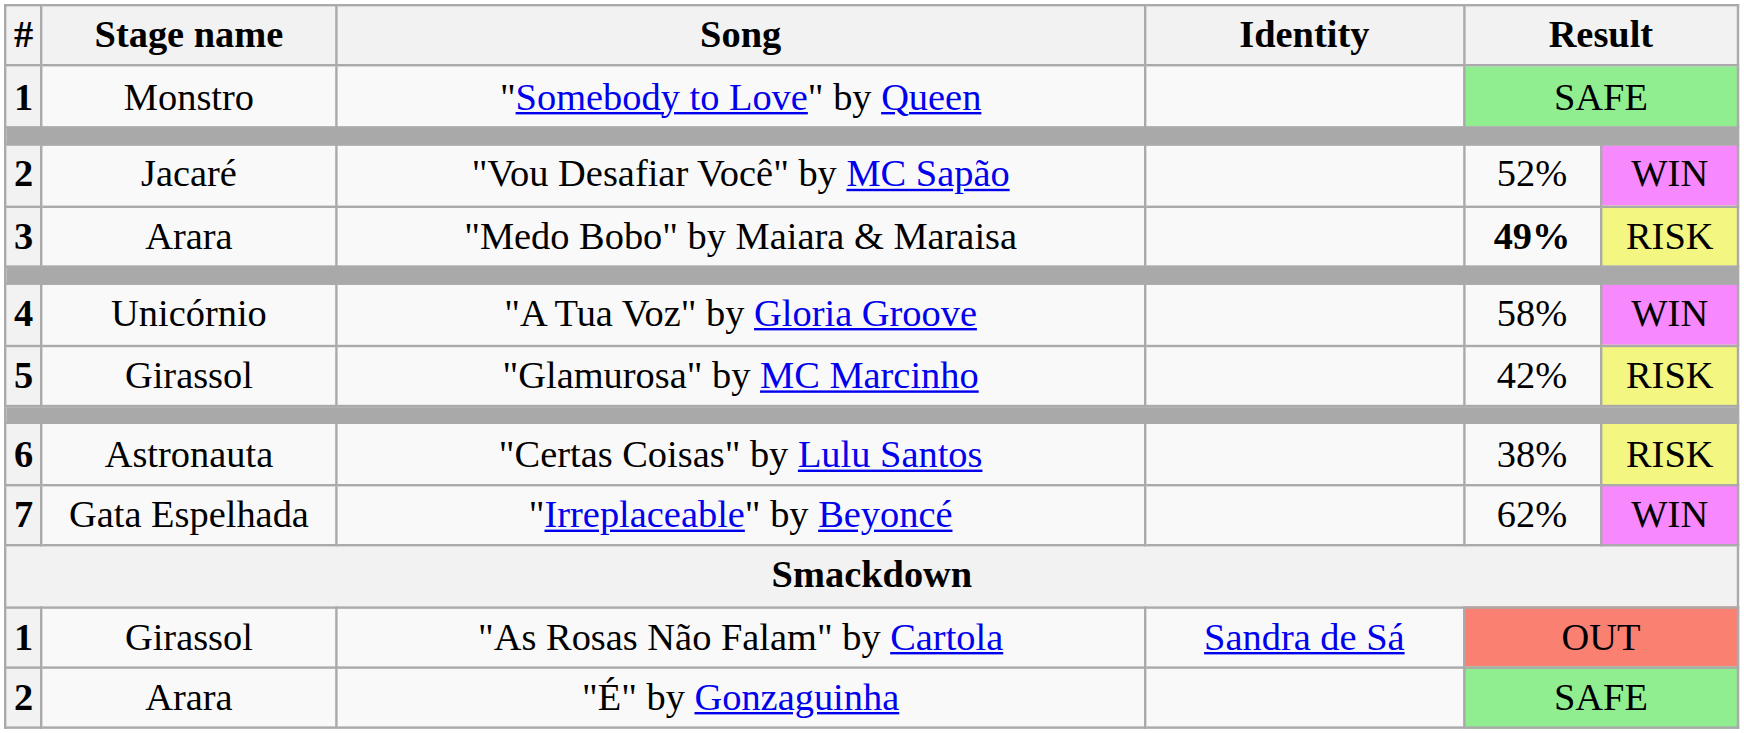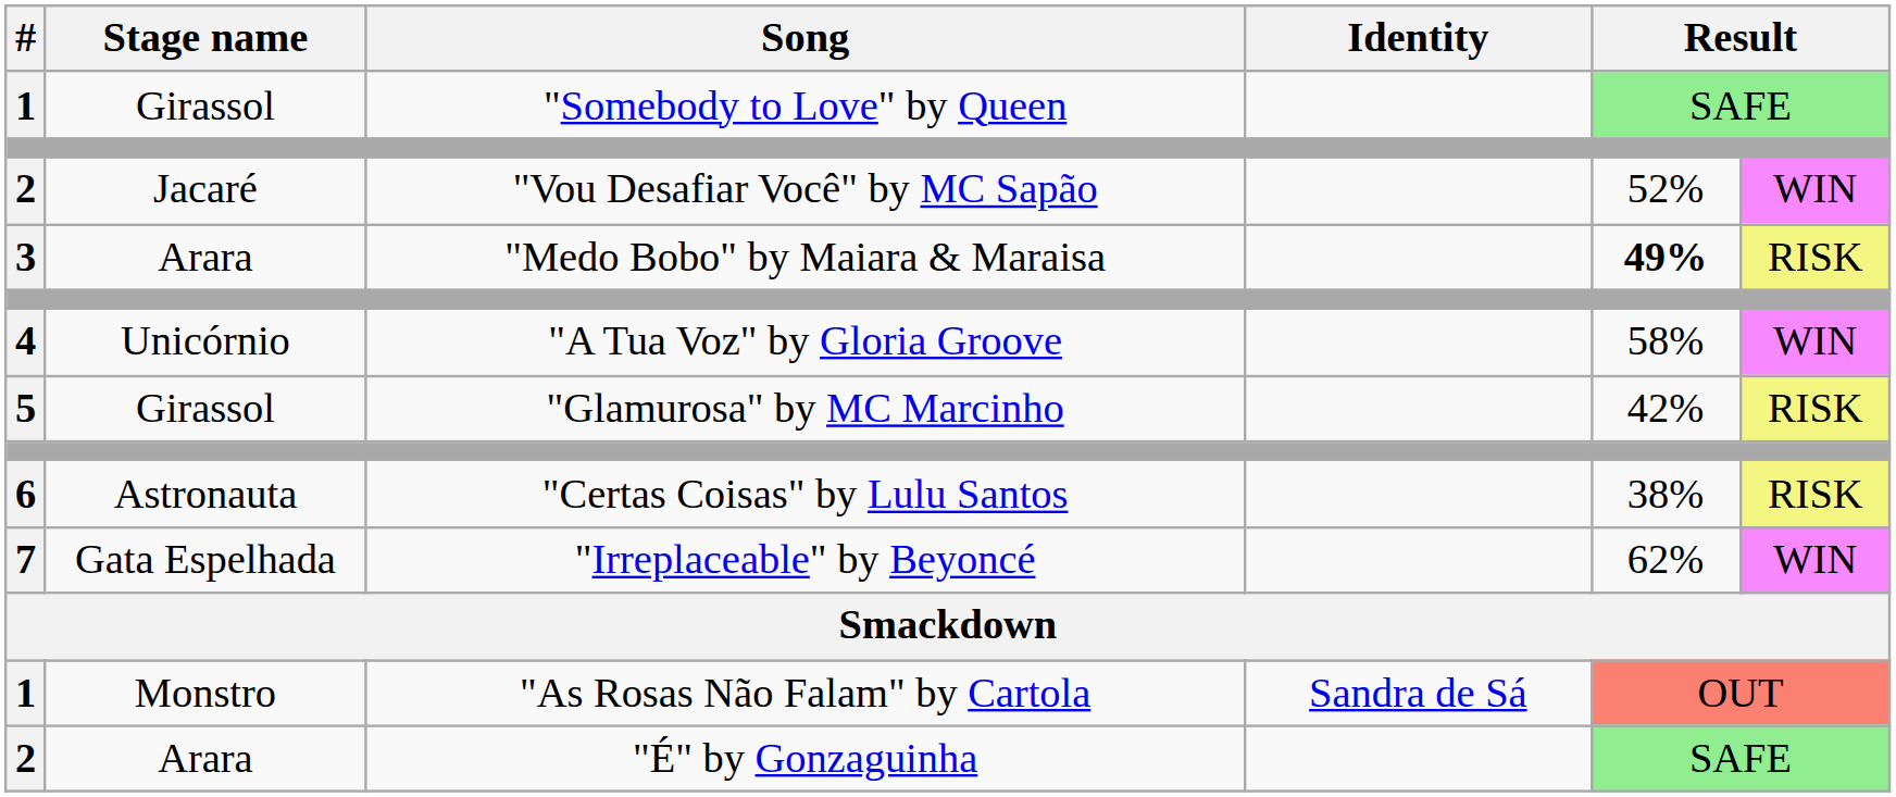"Somebody to Love" by Queen | Stage name: Monstro -> Girassol
"As Rosas Não Falam" by Cartola | Stage name: Girassol -> Monstro
